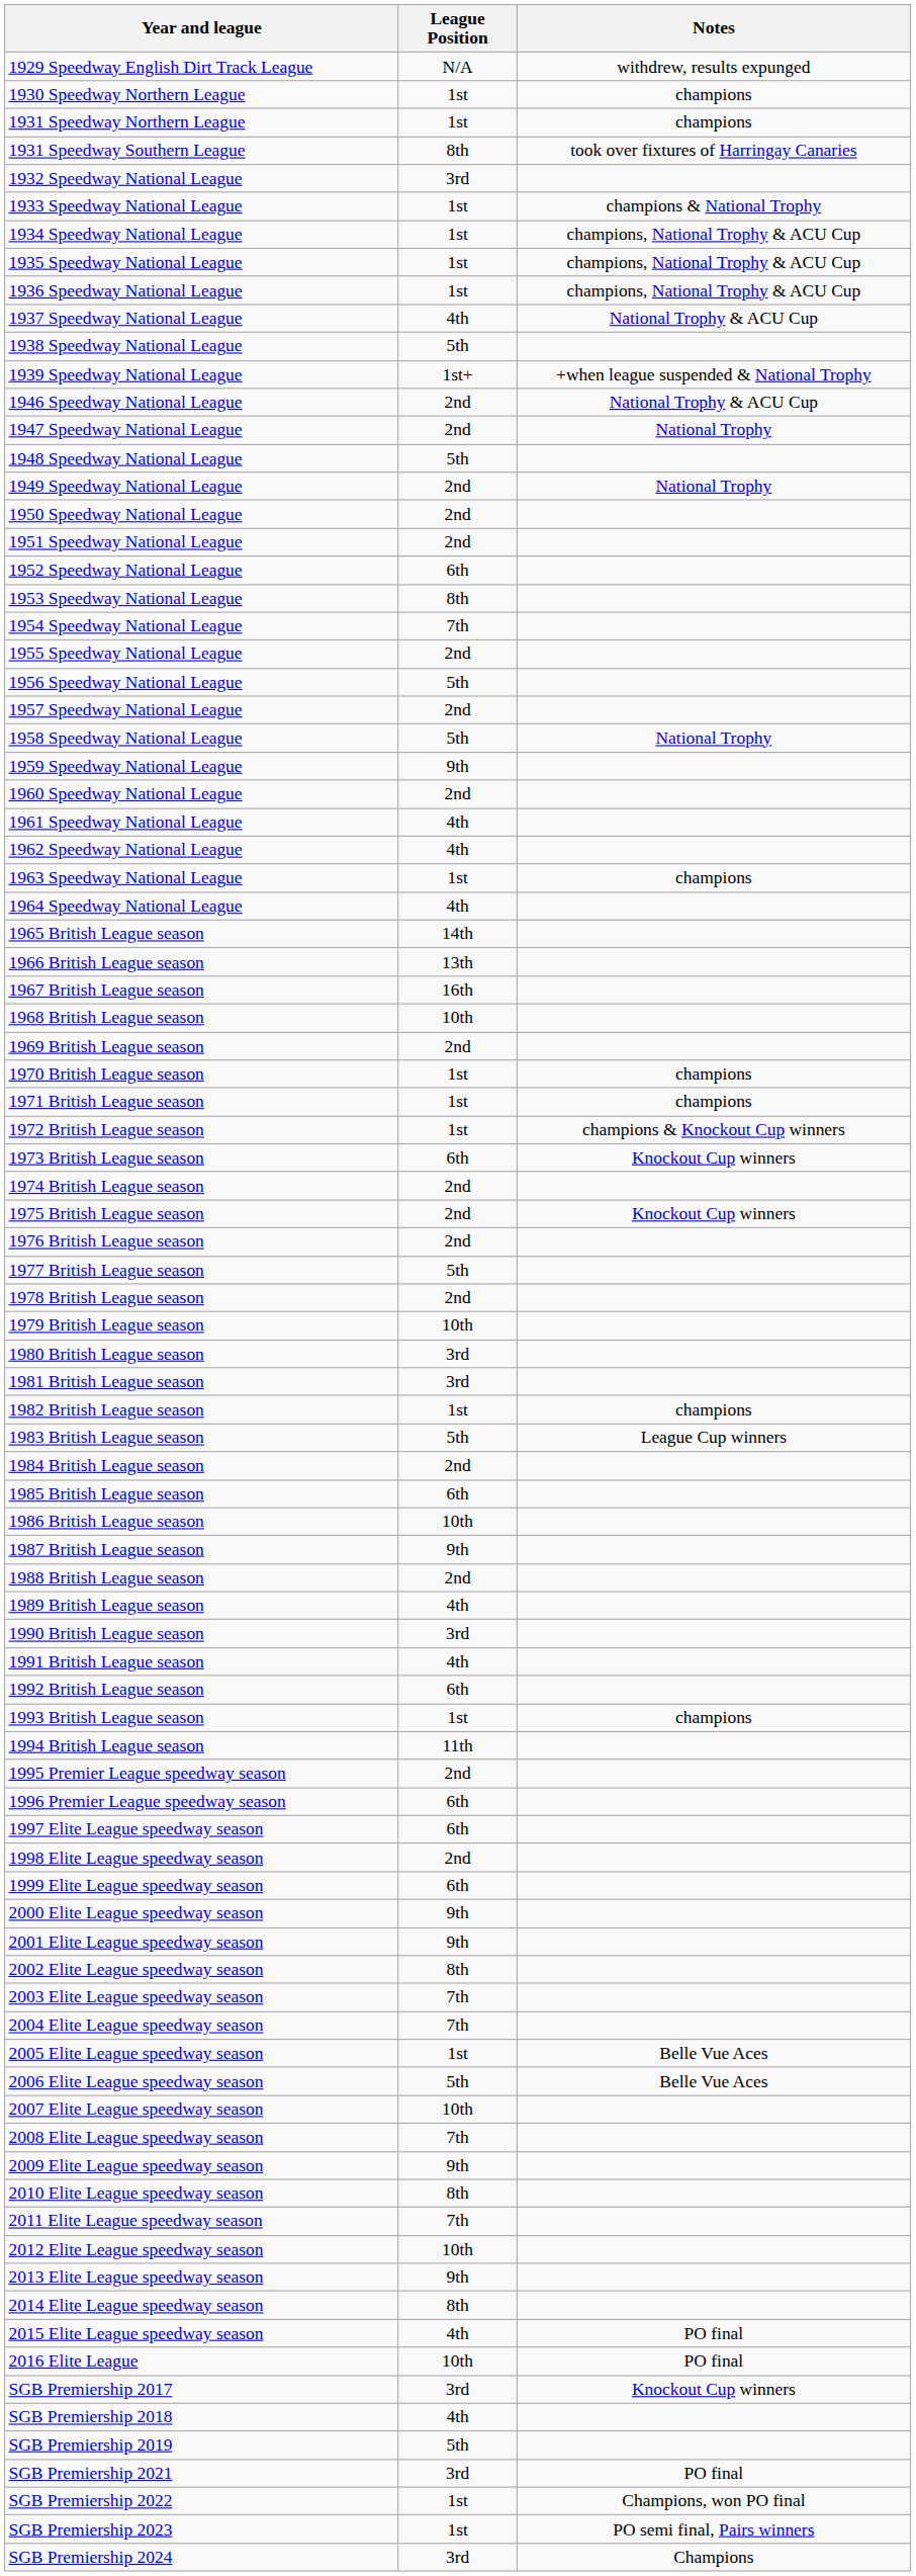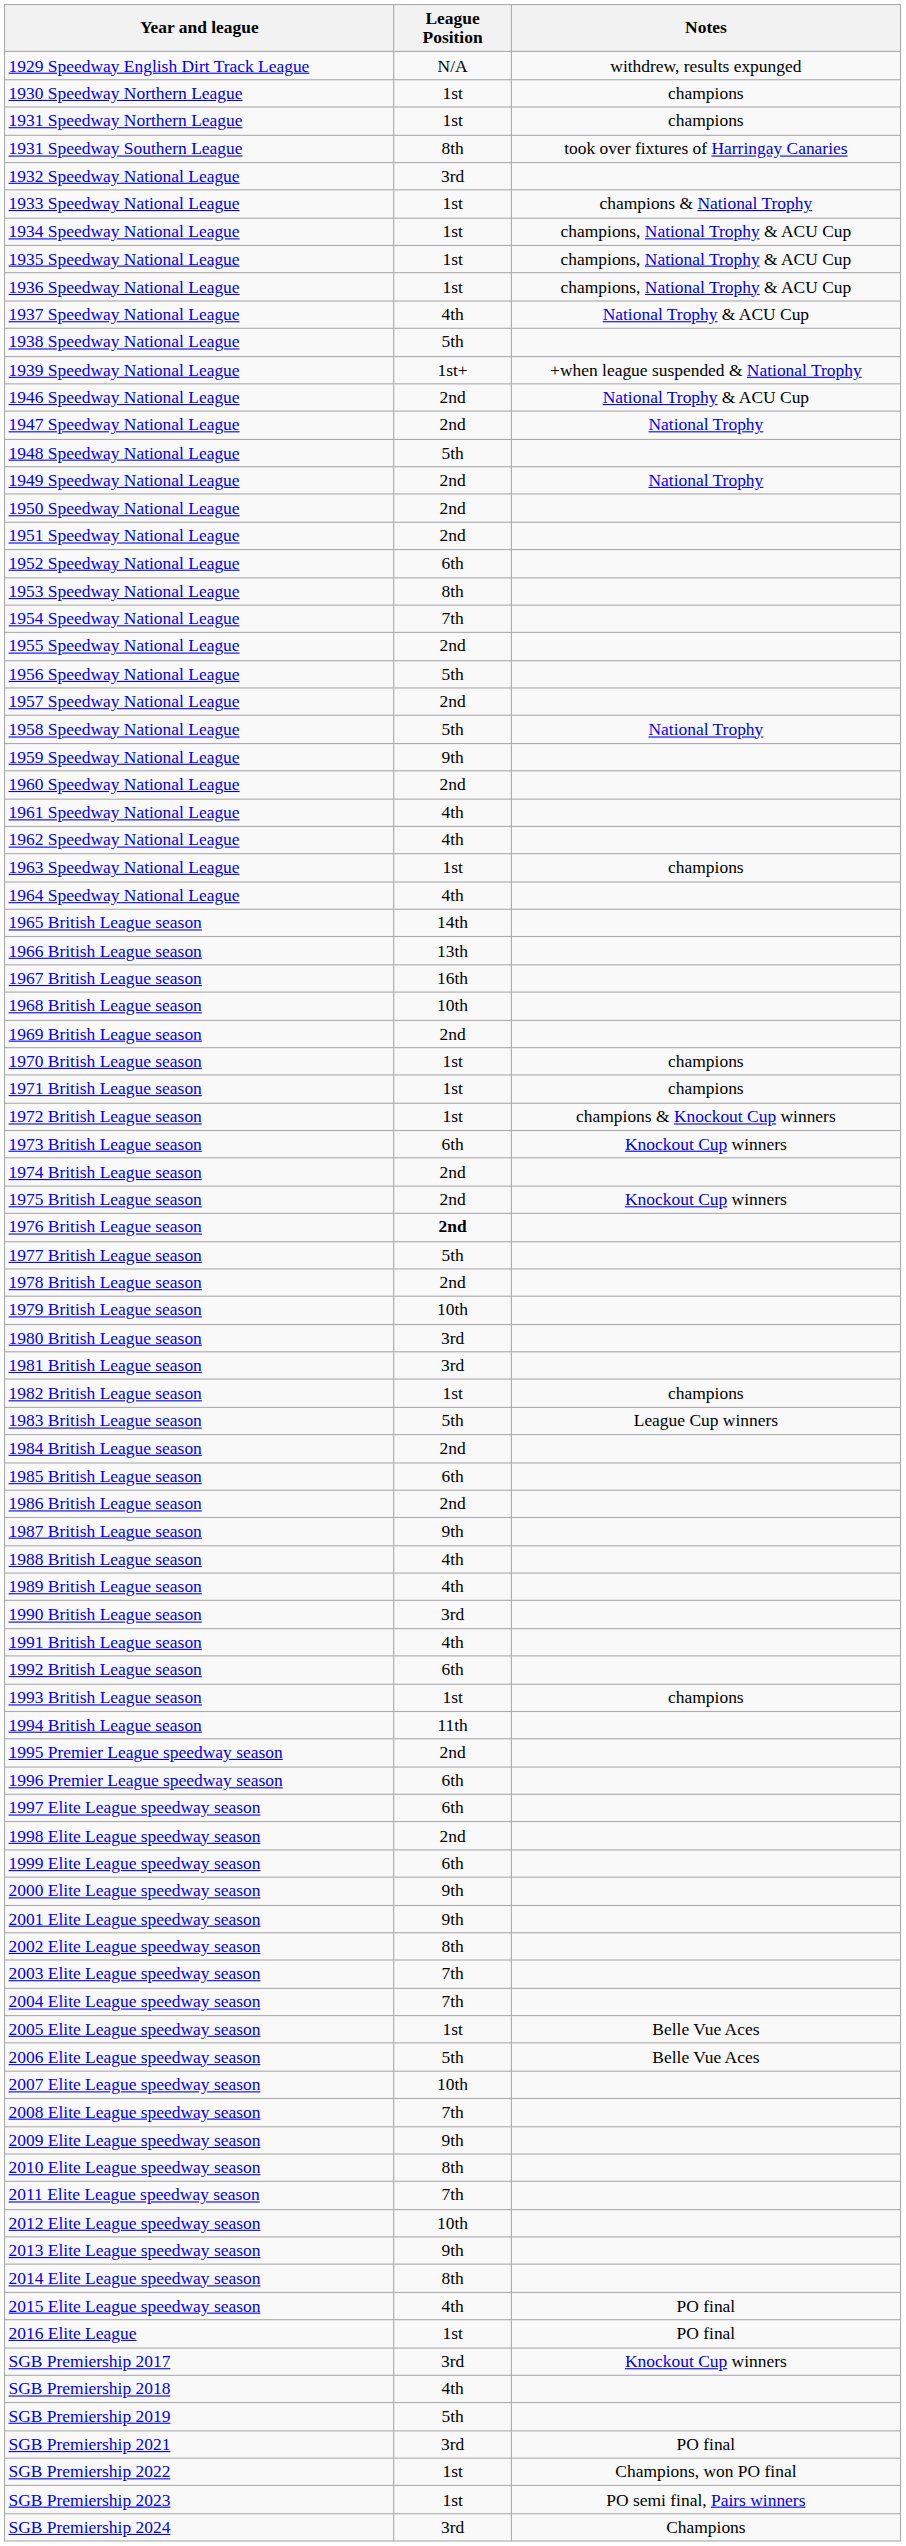1976 British League season | League Position: normal -> bold
1986 British League season | League Position: 10th -> 2nd
1988 British League season | League Position: 2nd -> 4th
2016 Elite League | League Position: 10th -> 1st
